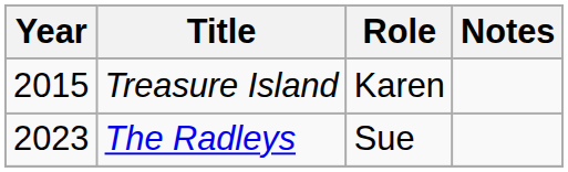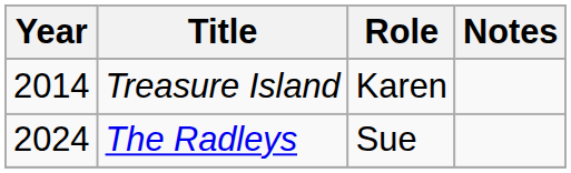Treasure Island | Year: 2015 -> 2014
The Radleys | Year: 2023 -> 2024
